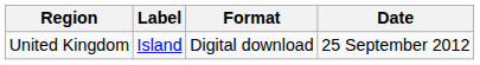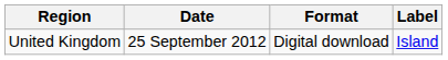columns swapped: Date <-> Label
